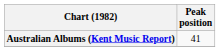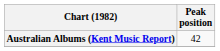Australian Albums (Kent Music Report) | Peak position: 41 -> 42
